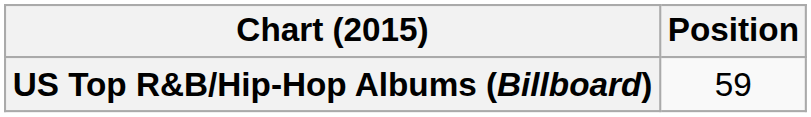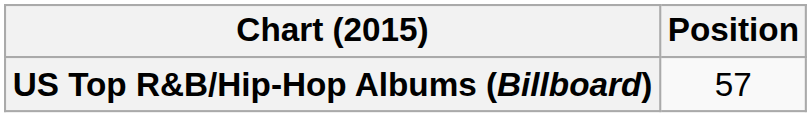US Top R&B/Hip-Hop Albums (Billboard) | Position: 59 -> 57
